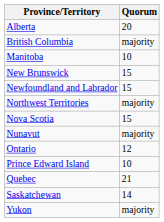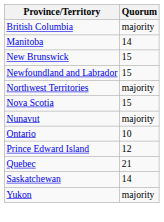- row: Alberta | 20
Manitoba | Quorum: 10 -> 14
Ontario | Quorum: 12 -> 10
Prince Edward Island | Quorum: 10 -> 12
